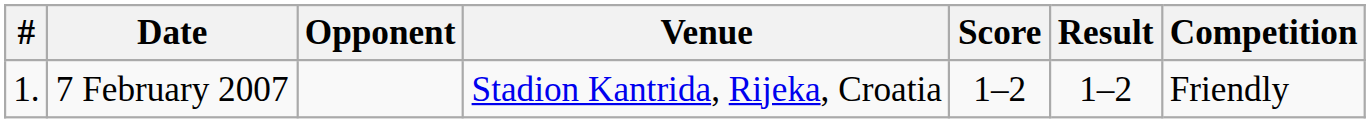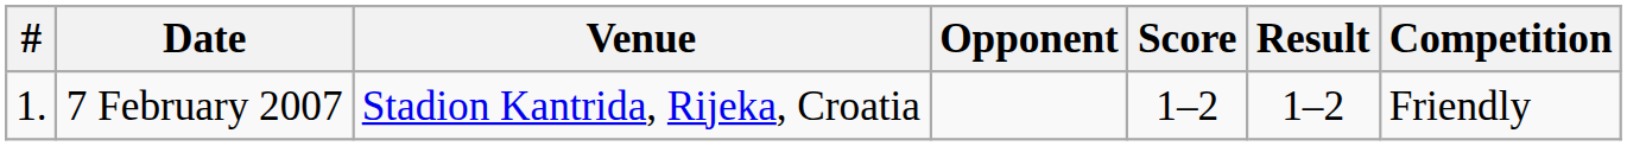columns swapped: Venue <-> Opponent
